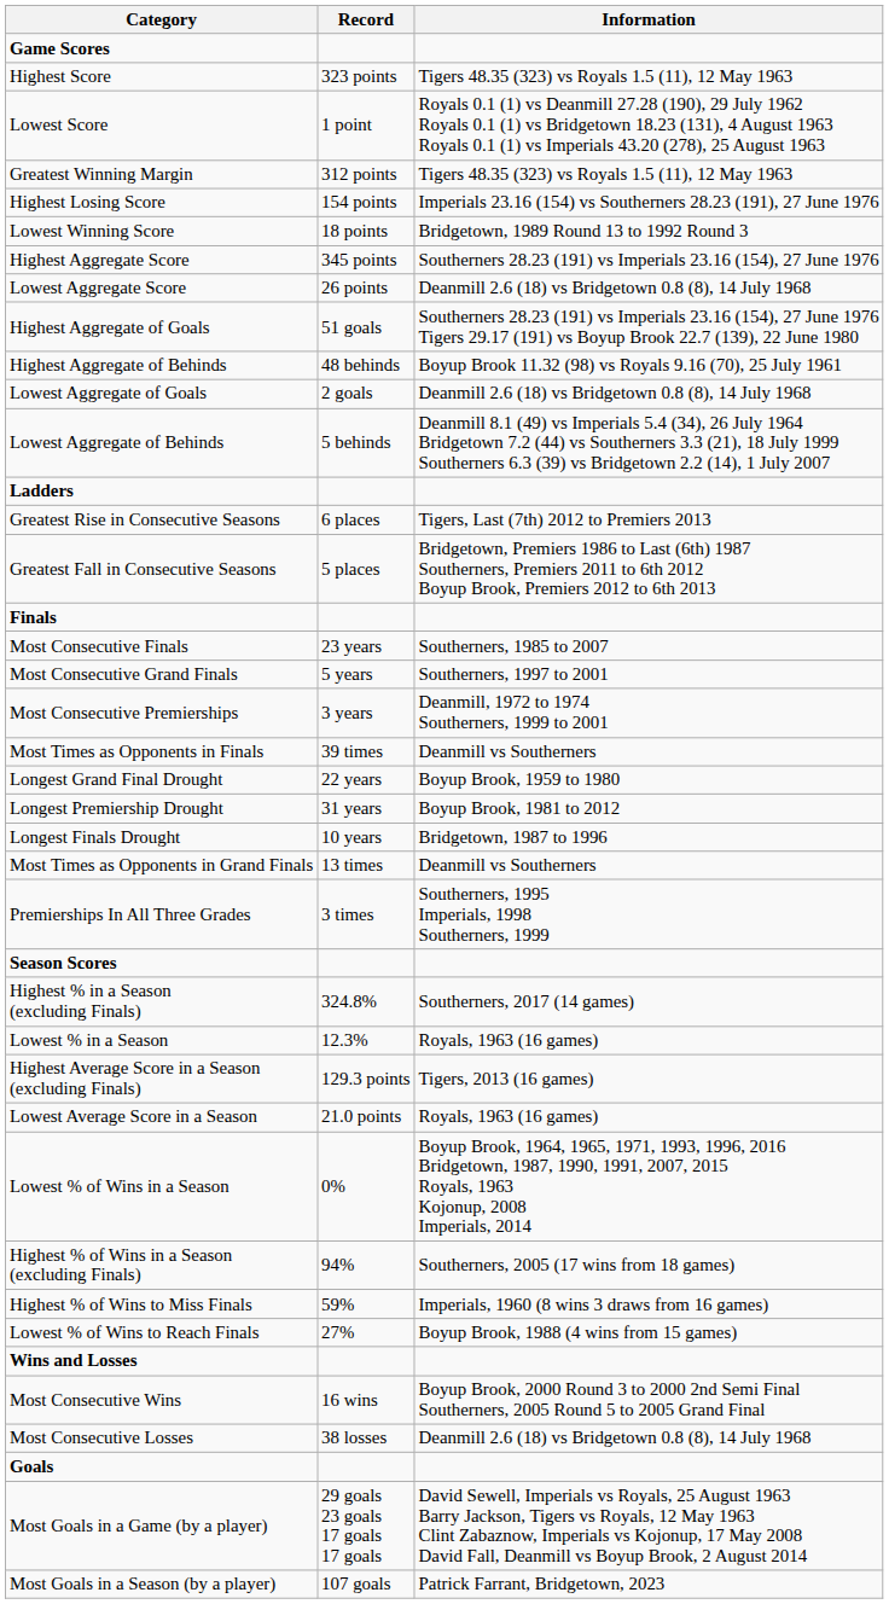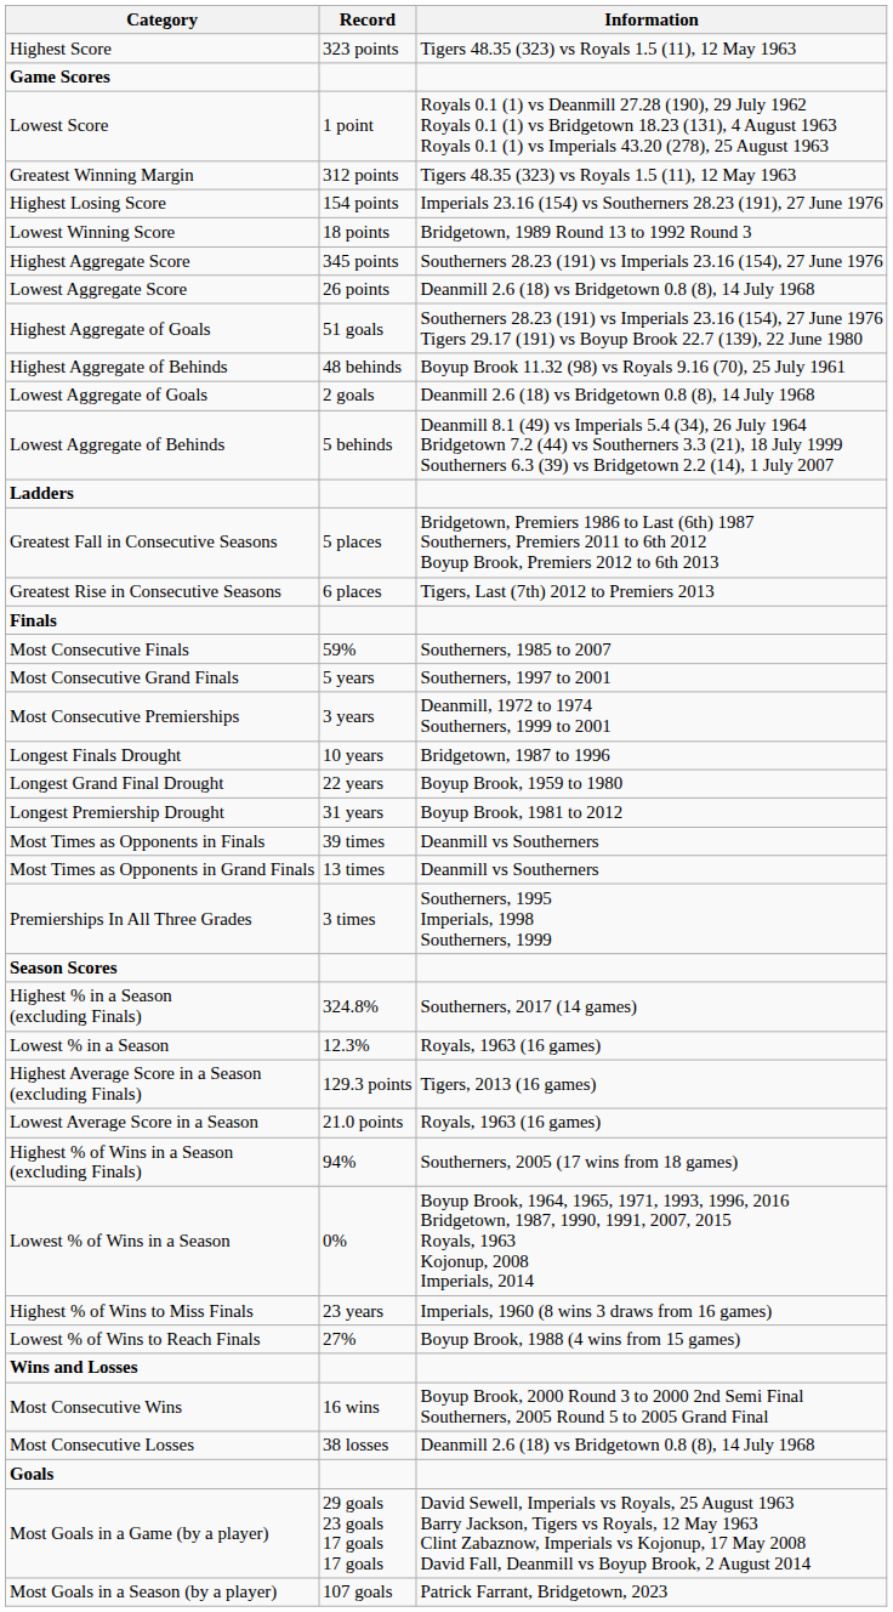rows swapped: Game Scores <-> Highest Score
rows swapped: Greatest Rise in Consecutive Seasons <-> Greatest Fall in Consecutive Seasons
Most Consecutive Finals | Record: 23 years -> 59%
rows swapped: Longest Finals Drought <-> Most Times as Opponents in Finals
rows swapped: Highest % of Wins in a Season (excluding Finals) <-> Lowest % of Wins in a Season
Highest % of Wins to Miss Finals | Record: 59% -> 23 years
